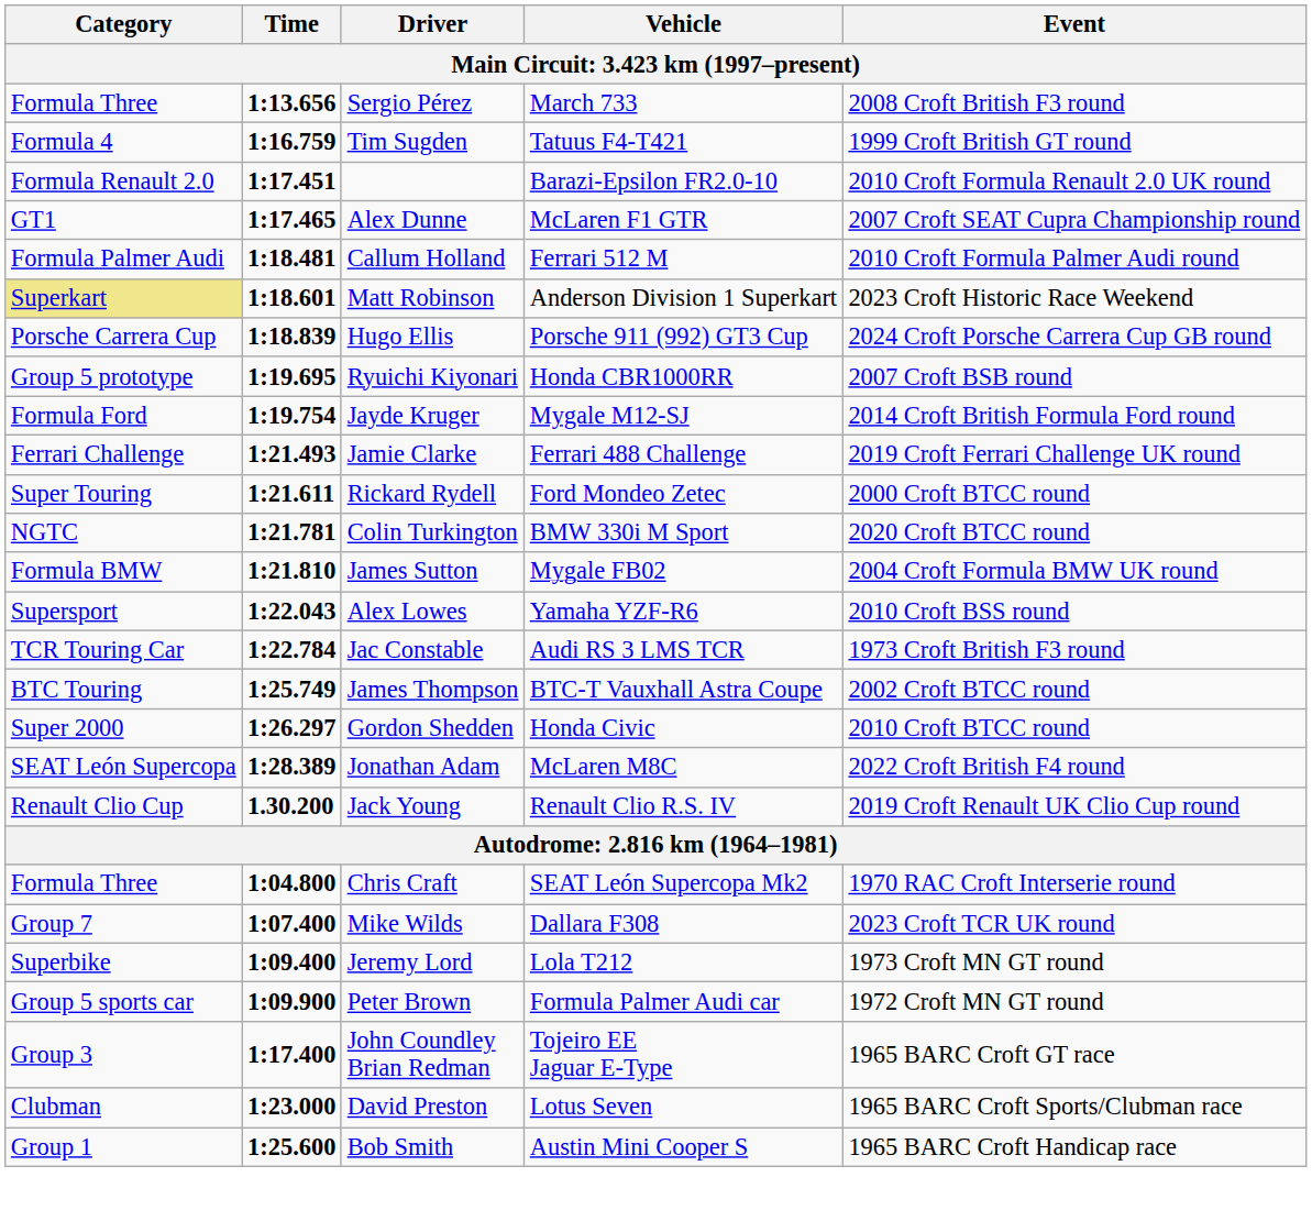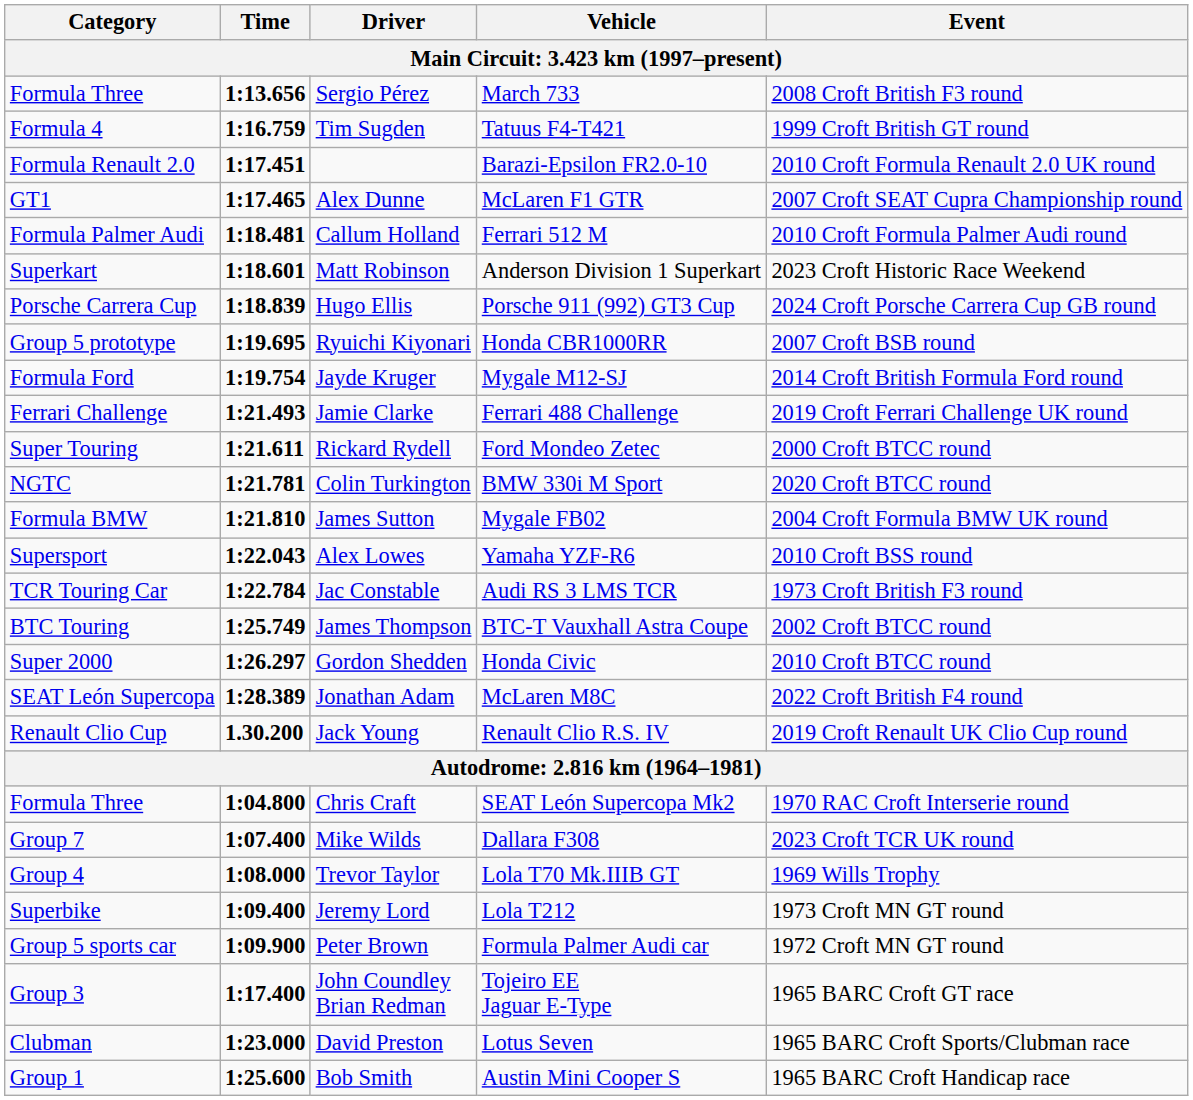Matt Robinson | Category: khaki background -> no background
+ row: Group 4 | 1:08.000 | Trevor Taylor | Lola T70 Mk.IIIB GT | 1969 Wills Trophy
